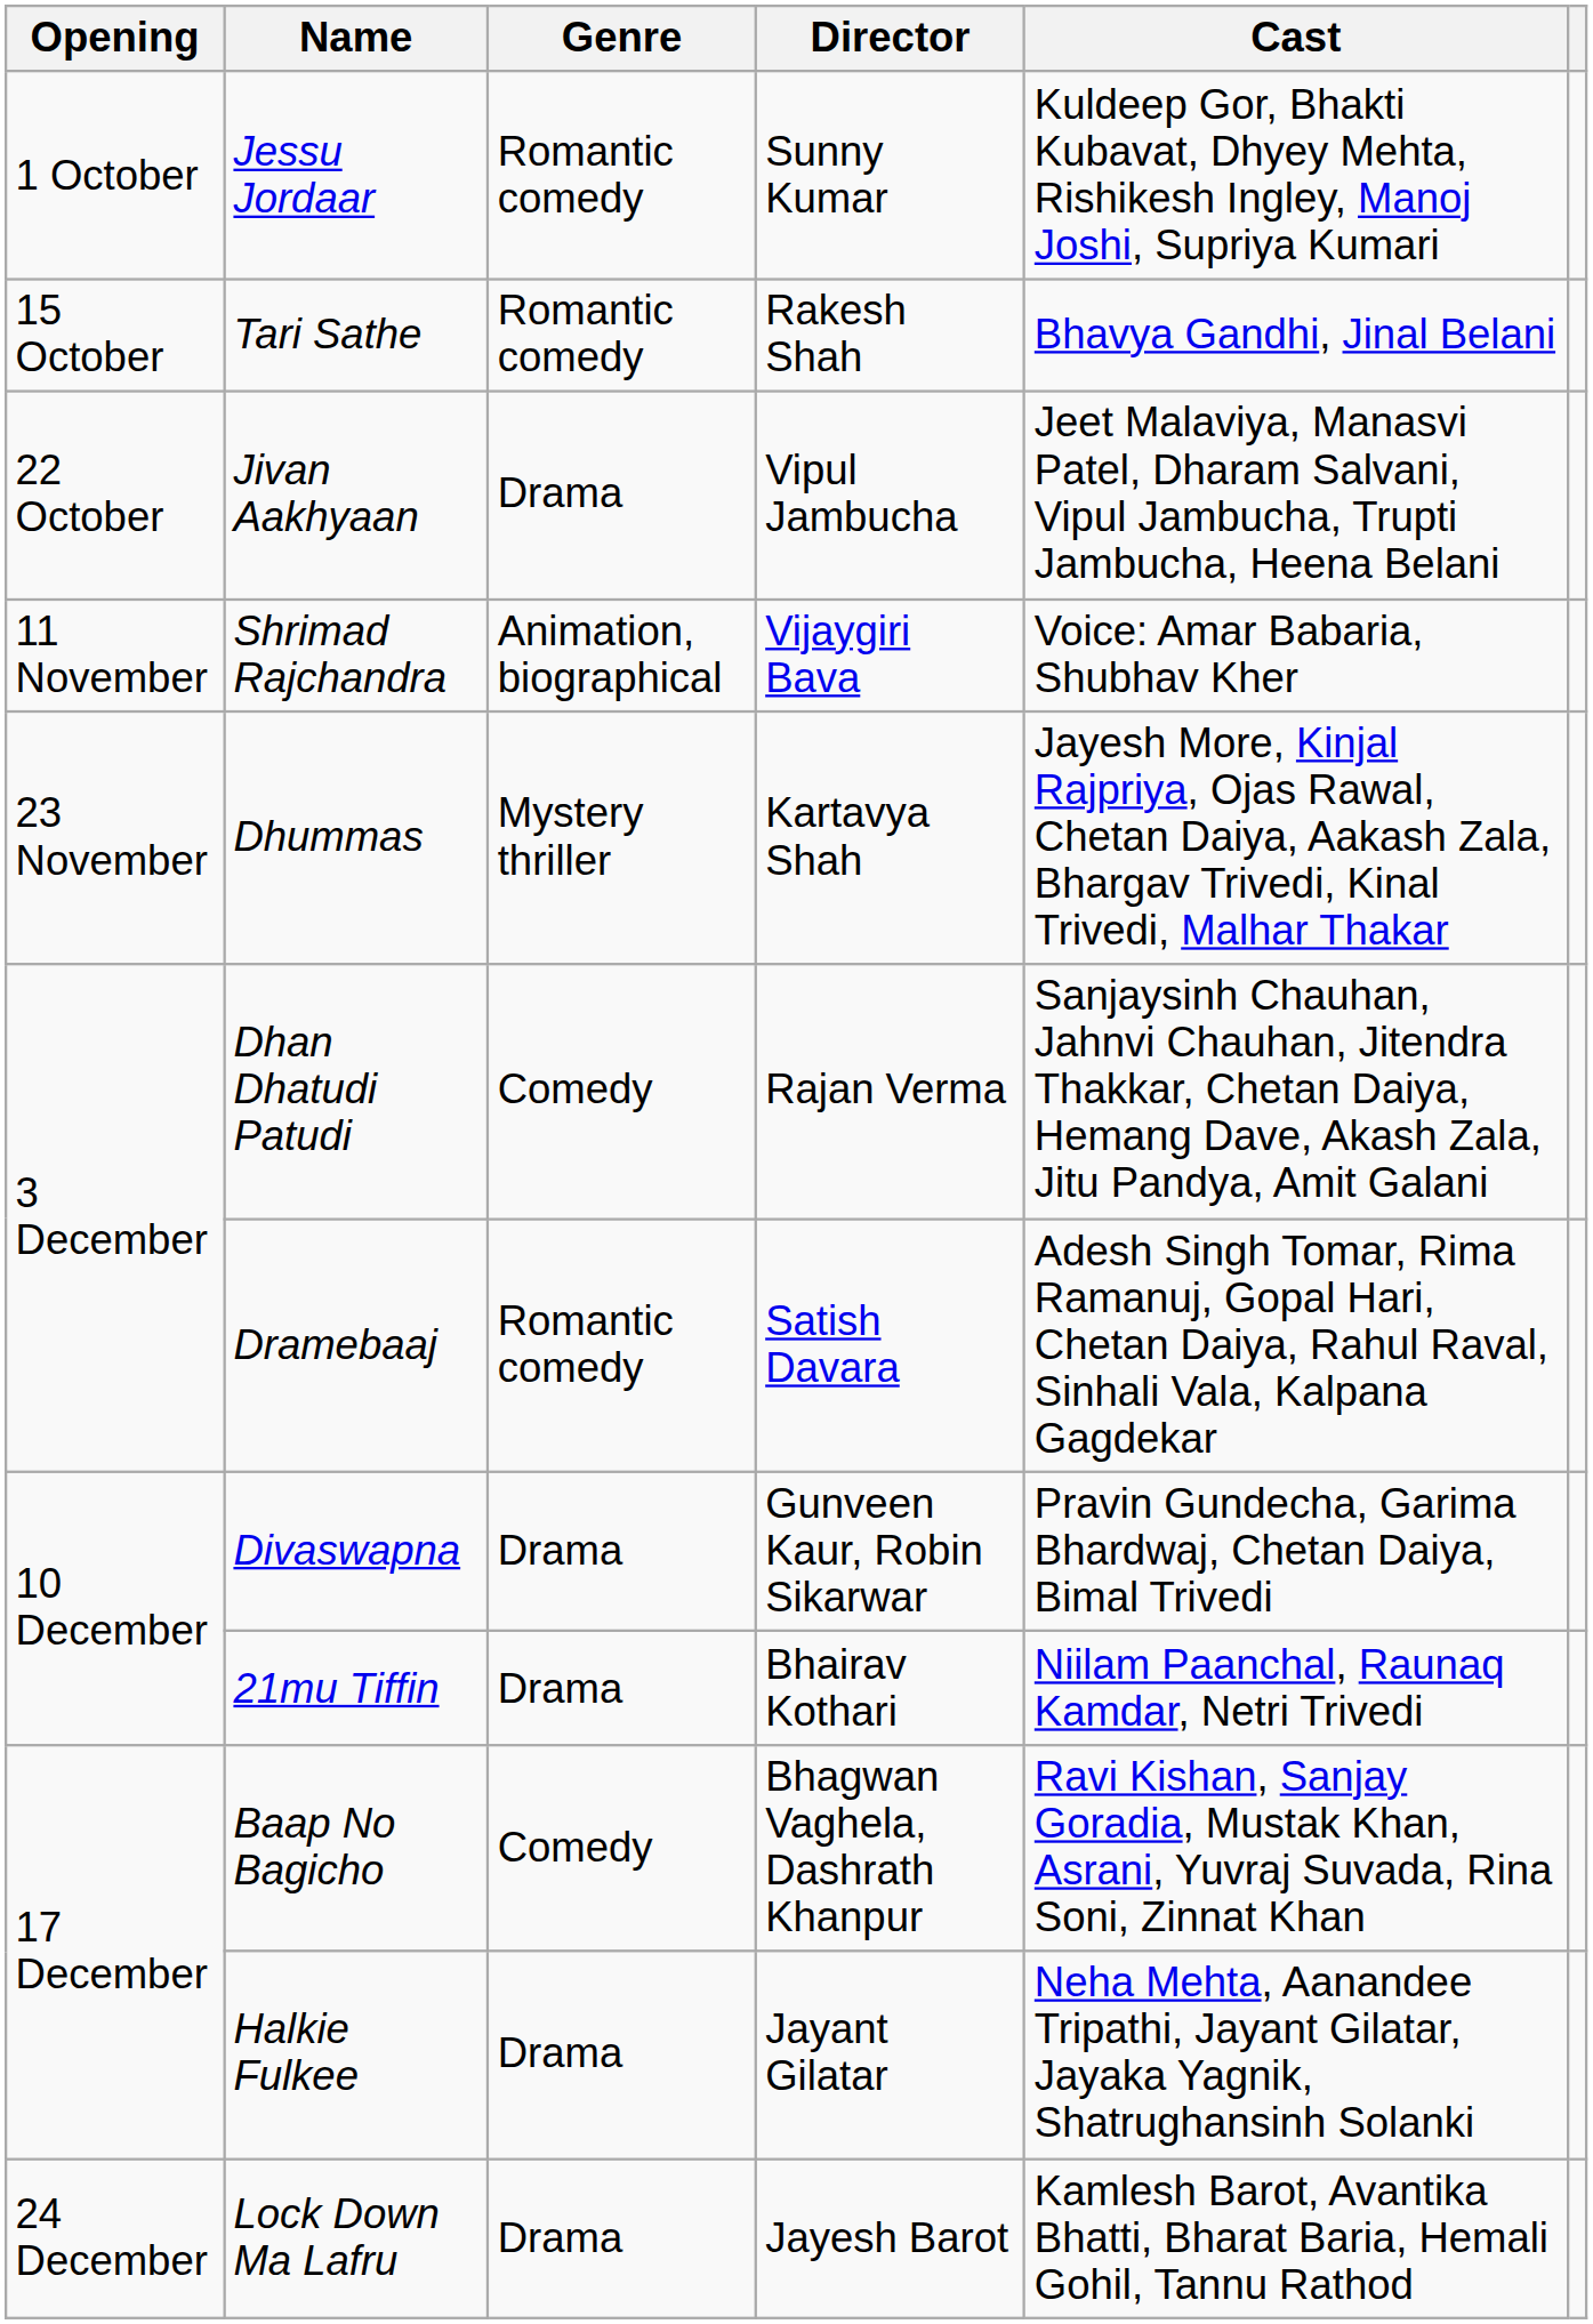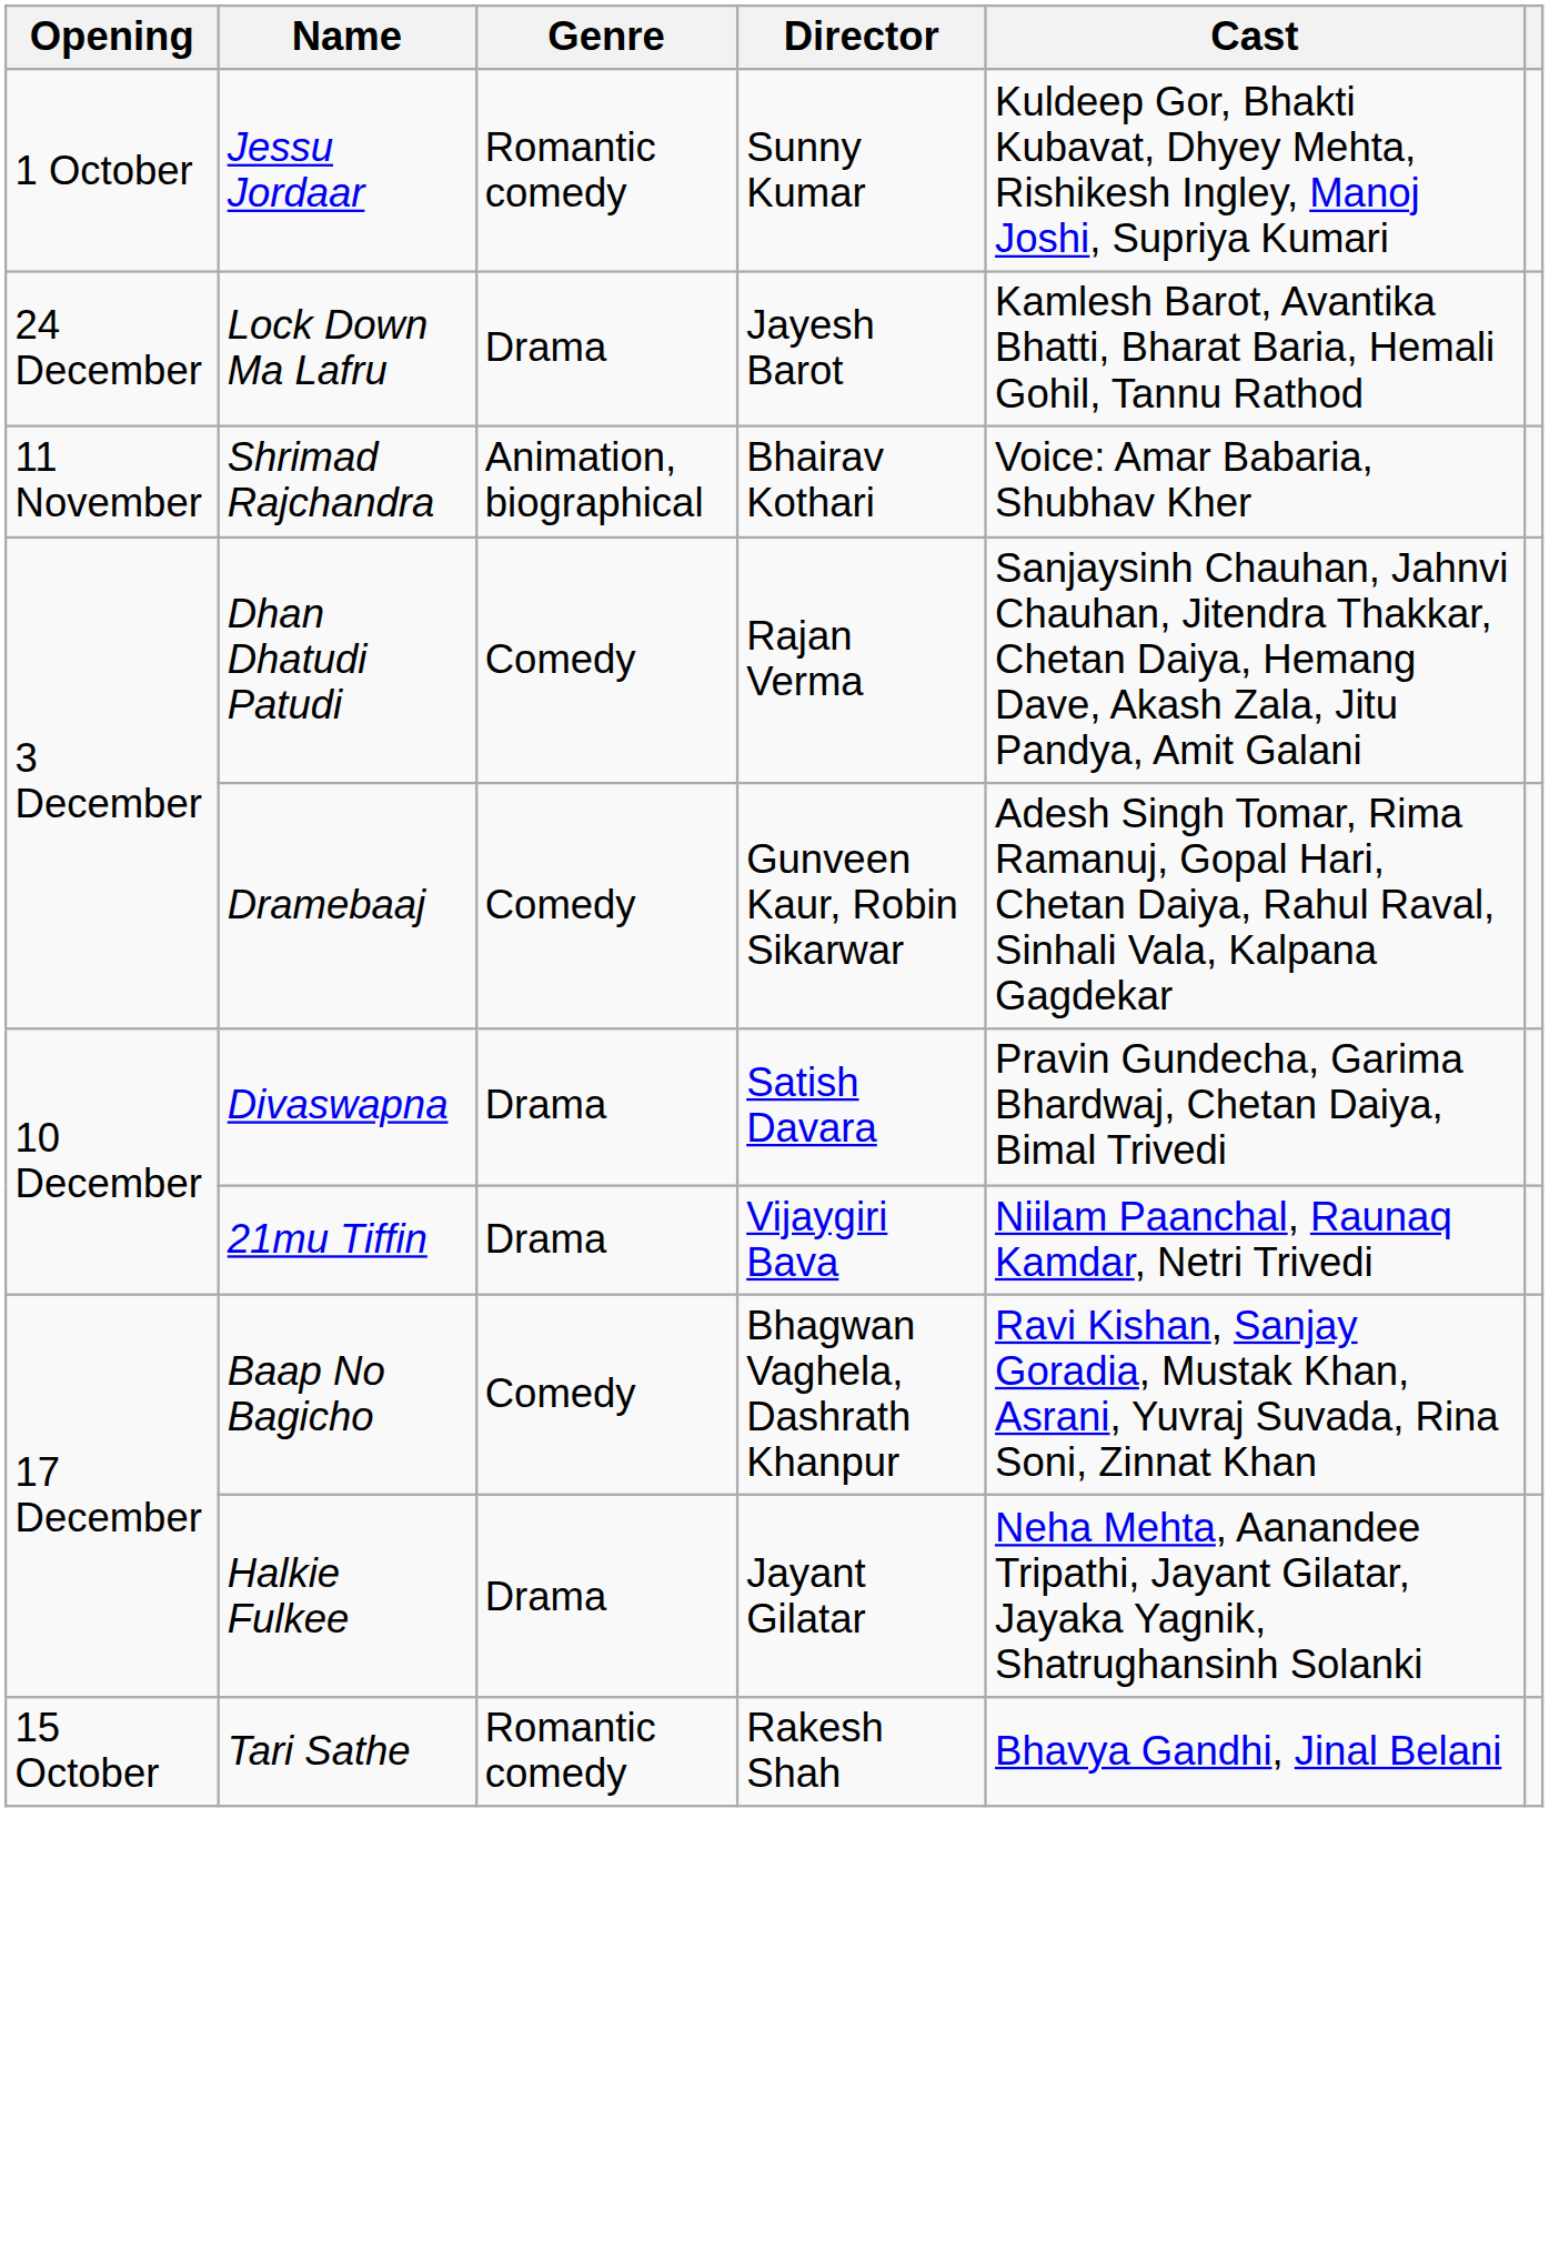rows swapped: Tari Sathe <-> Lock Down Ma Lafru
- row: 22 October | Jivan Aakhyaan | Drama | Vipul Jambucha | Jeet Malaviya, Manasvi Patel, Dharam Salvani, Vipul Jambucha, Trupti Jambucha, Heena Belani
Shrimad Rajchandra | Director: Vijaygiri Bava -> Bhairav Kothari
- row: 23 November | Dhummas | Mystery thriller | Kartavya Shah | Jayesh More, Kinjal Rajpriya, Ojas Rawal, Chetan Daiya, Aakash Zala, Bhargav Trivedi, Kinal Trivedi, Malhar Thakar
Dramebaaj | Genre: Romantic comedy -> Comedy
Dramebaaj | Director: Satish Davara -> Gunveen Kaur, Robin Sikarwar
Divaswapna | Director: Gunveen Kaur, Robin Sikarwar -> Satish Davara
21mu Tiffin | Director: Bhairav Kothari -> Vijaygiri Bava
